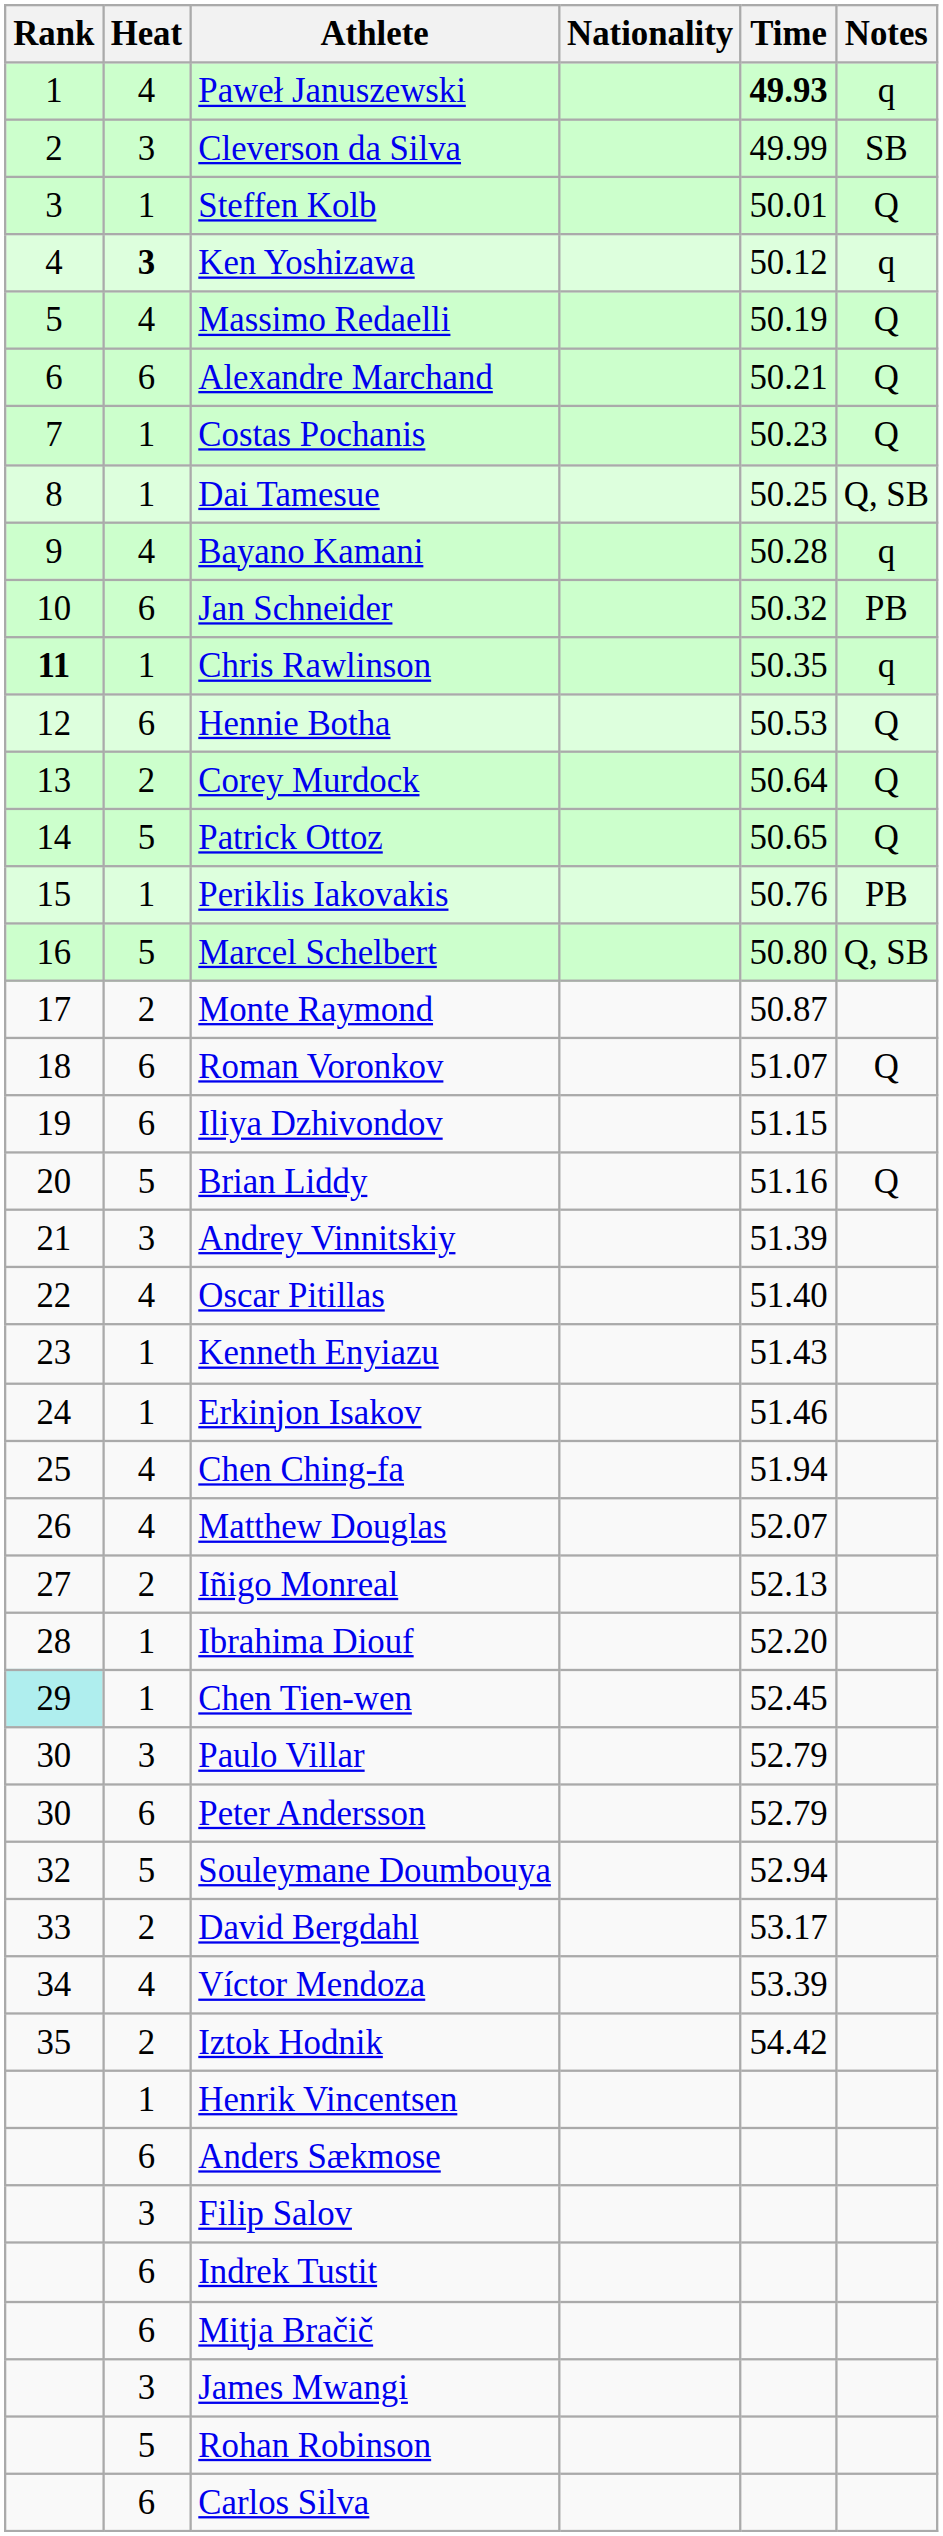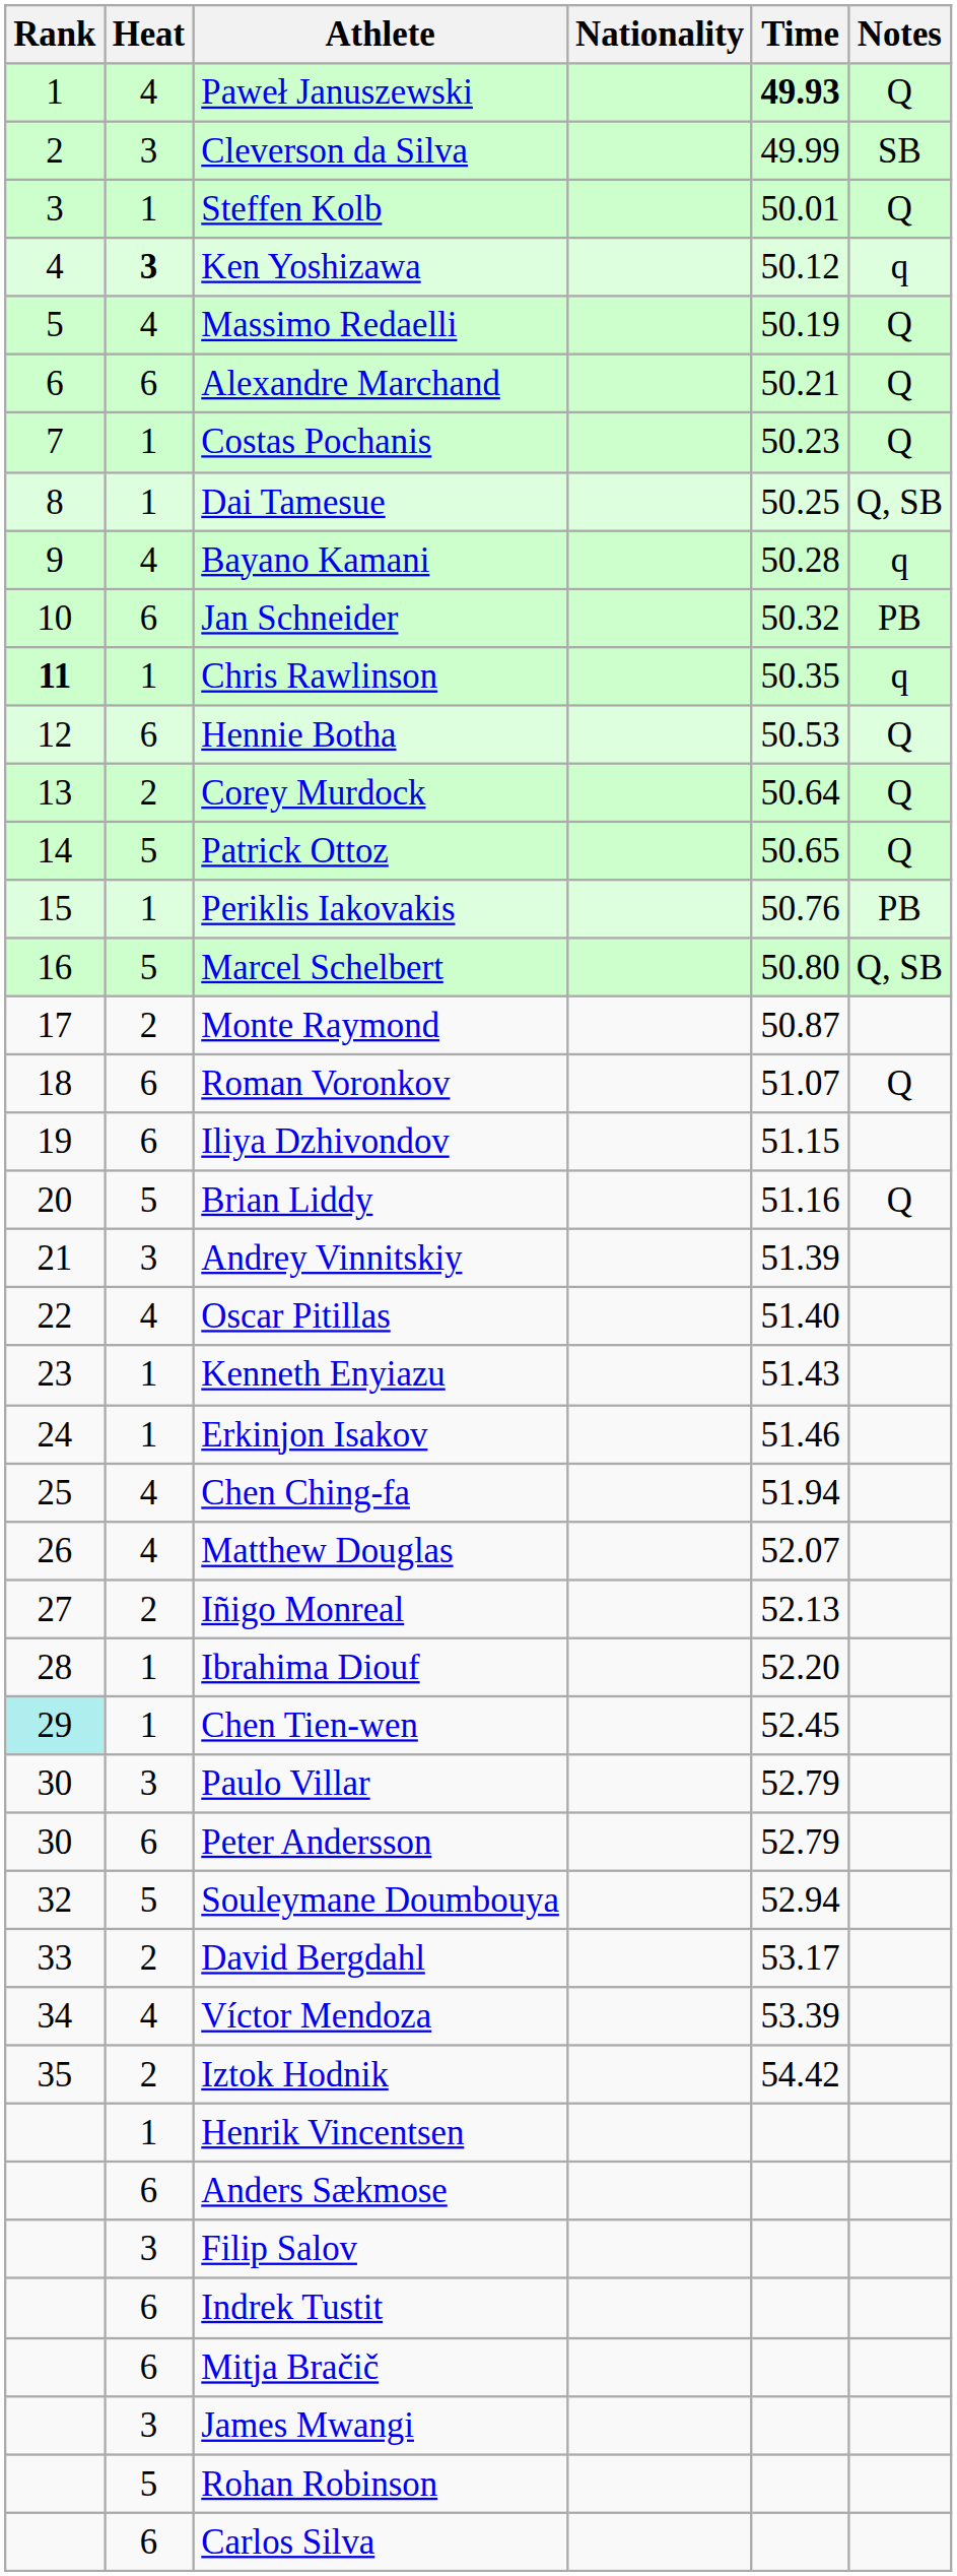Paweł Januszewski | Notes: q -> Q
